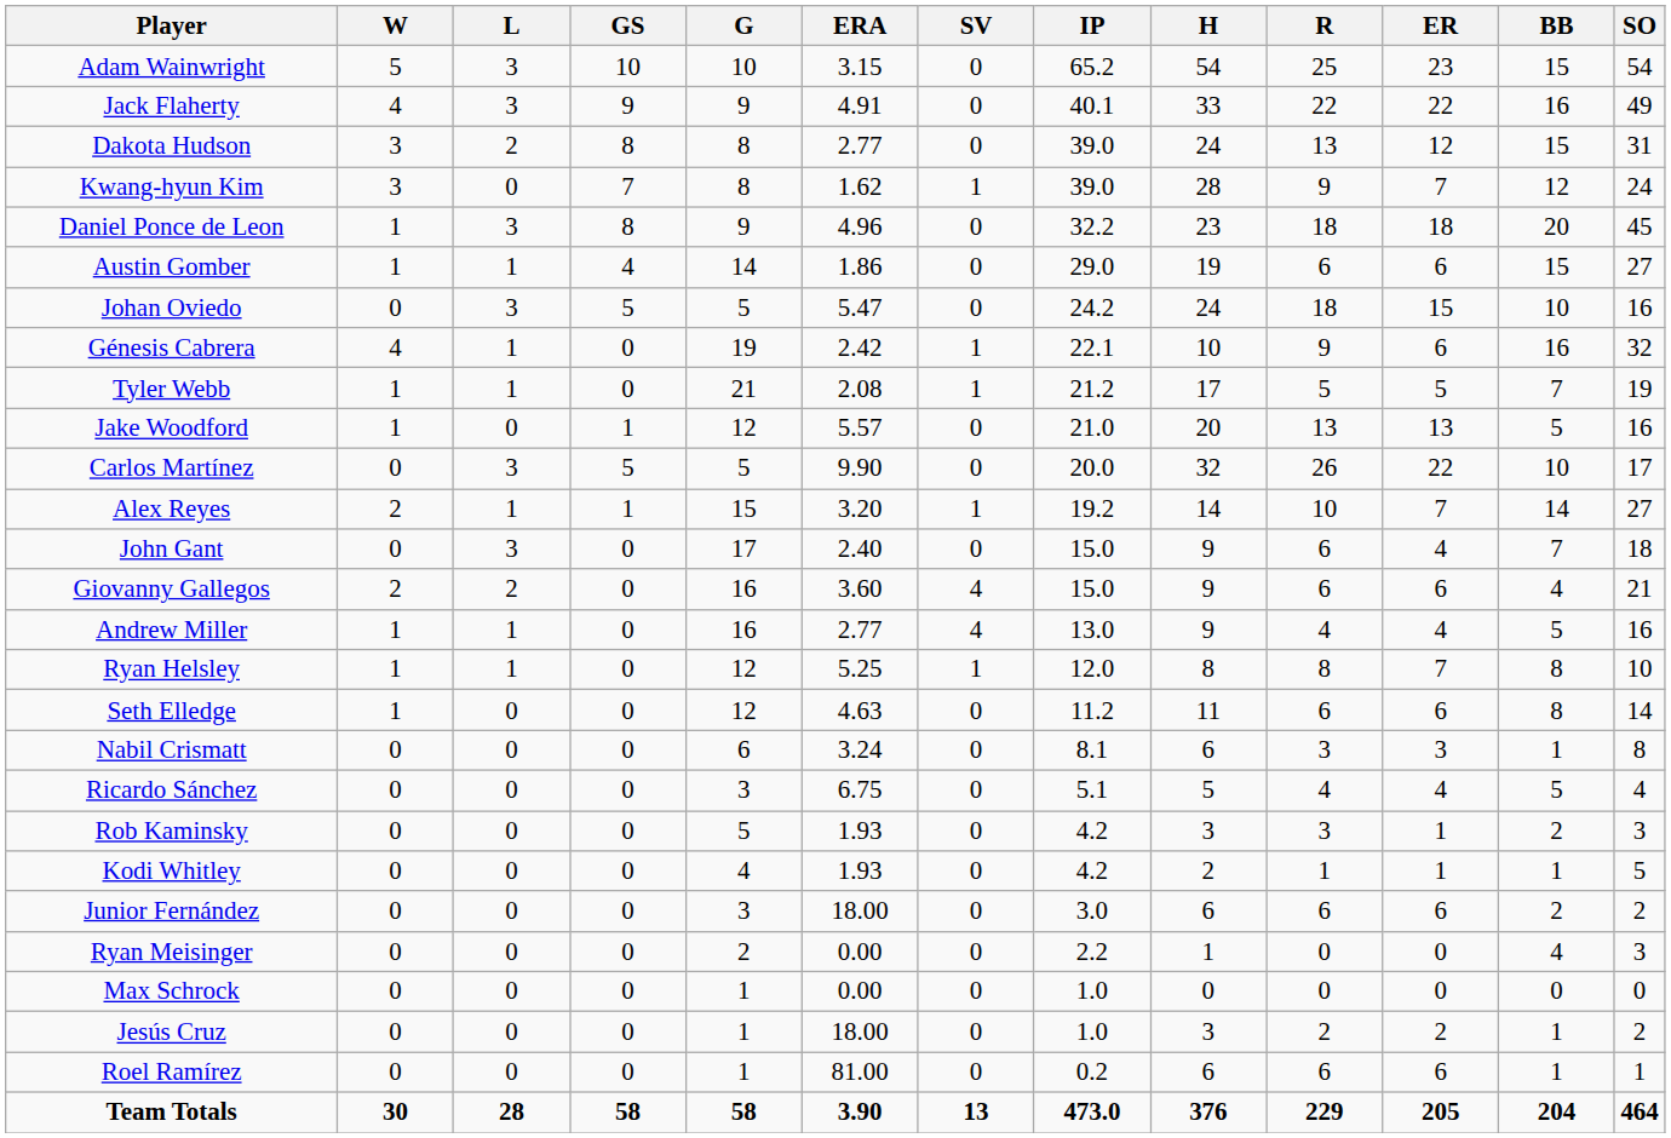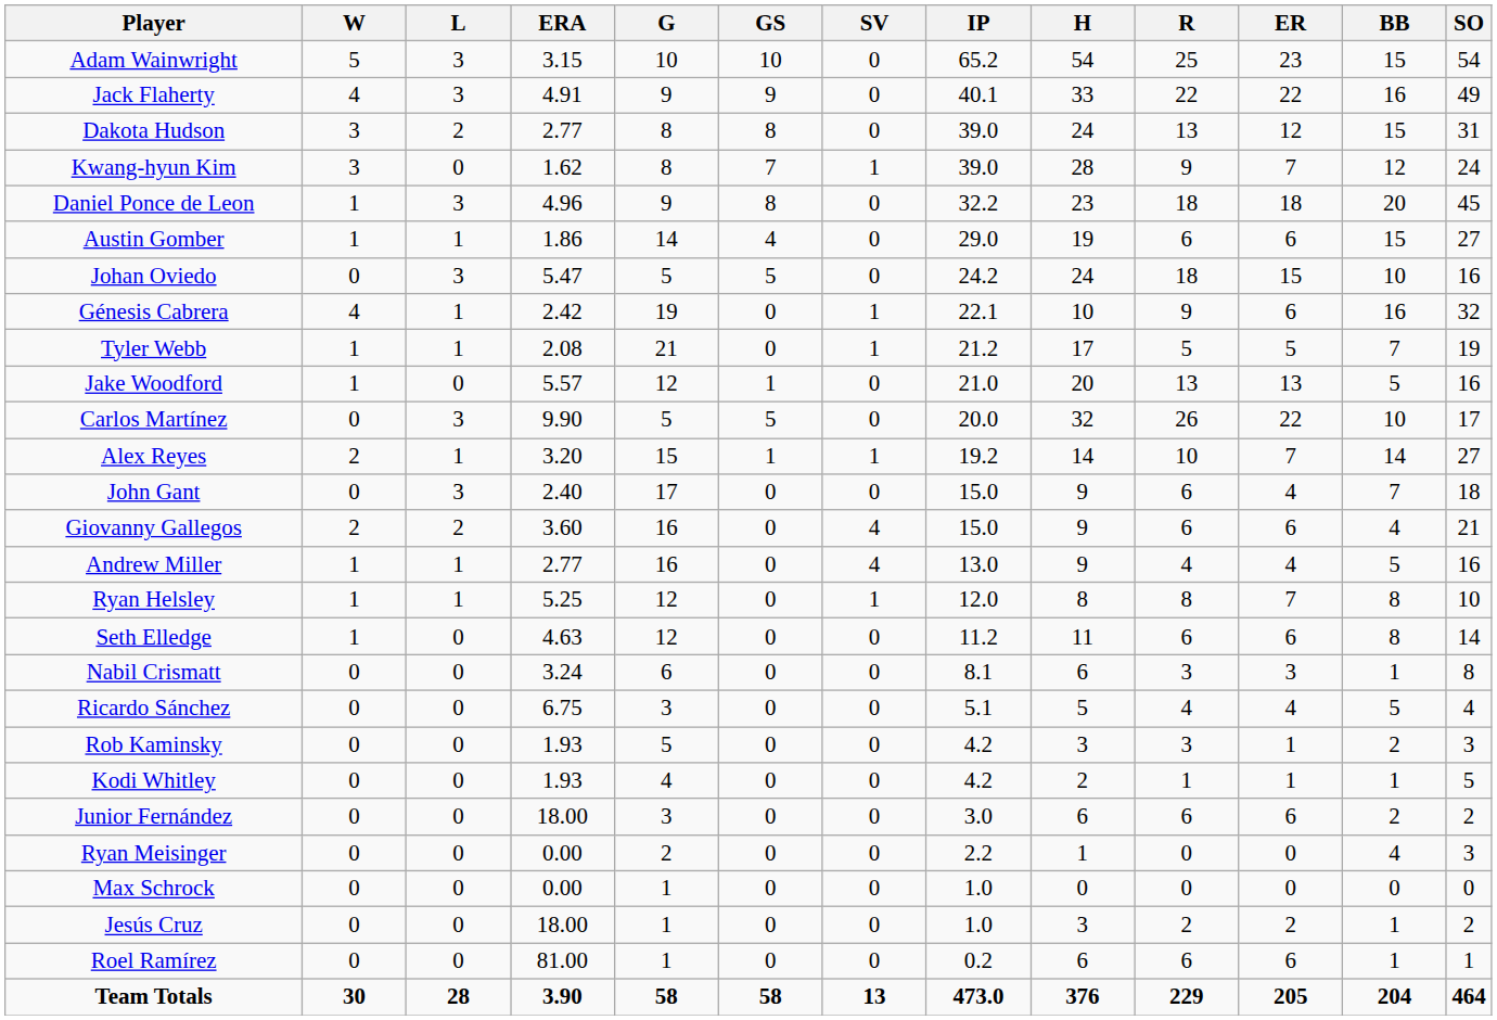columns swapped: ERA <-> GS
